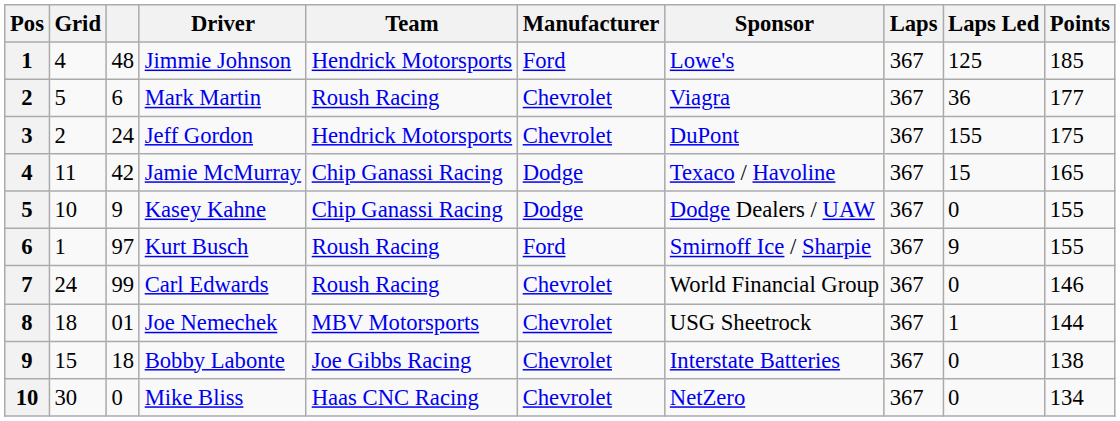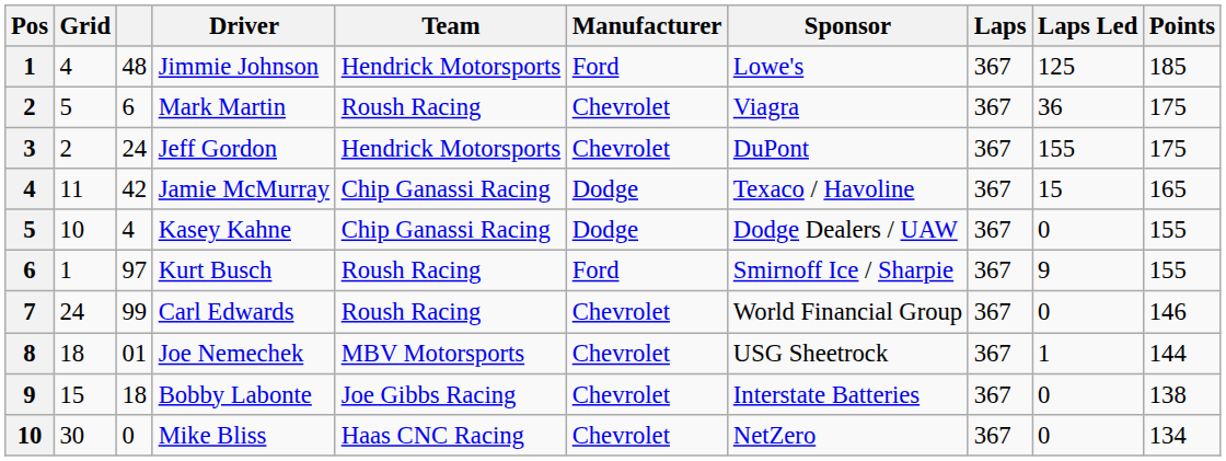Mark Martin | Points: 177 -> 175
Kasey Kahne | column 3: 9 -> 4
